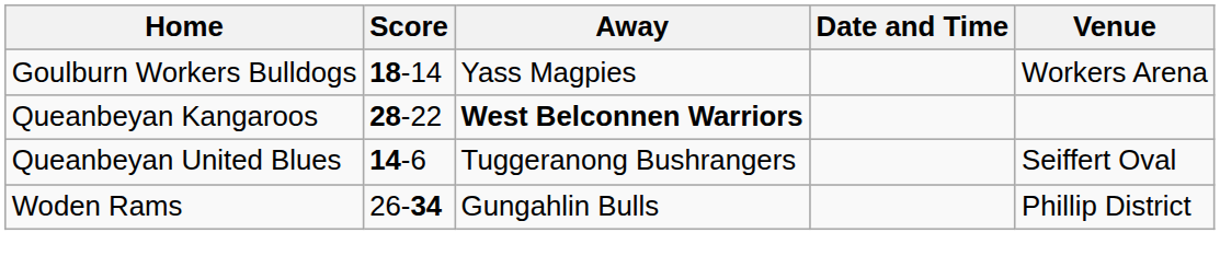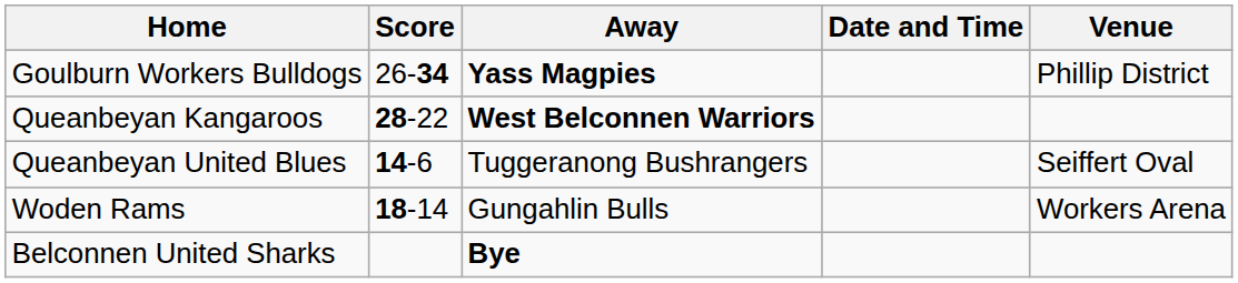Goulburn Workers Bulldogs | Score: 18-14 -> 26-34
Goulburn Workers Bulldogs | Away: normal -> bold
Goulburn Workers Bulldogs | Venue: Workers Arena -> Phillip District
Woden Rams | Score: 26-34 -> 18-14
Woden Rams | Venue: Phillip District -> Workers Arena
+ row: Belconnen United Sharks | Bye
